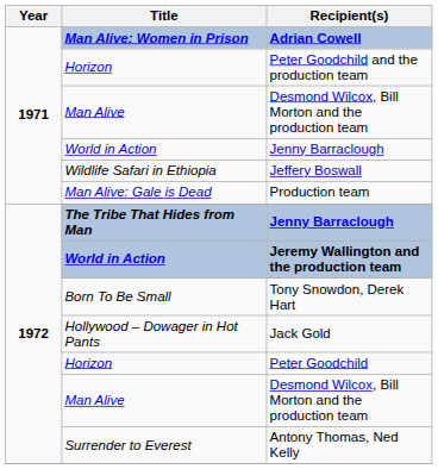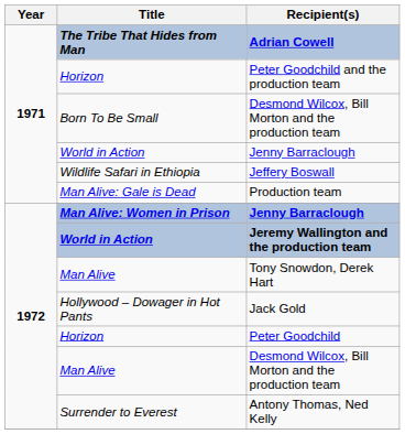Adrian Cowell | Title: Man Alive: Women in Prison -> The Tribe That Hides from Man
1971 / Desmond Wilcox, Bill Morton and the production team | Title: Man Alive -> Born To Be Small
1972 / Jenny Barraclough | Title: The Tribe That Hides from Man -> Man Alive: Women in Prison
Tony Snowdon, Derek Hart | Title: Born To Be Small -> Man Alive
